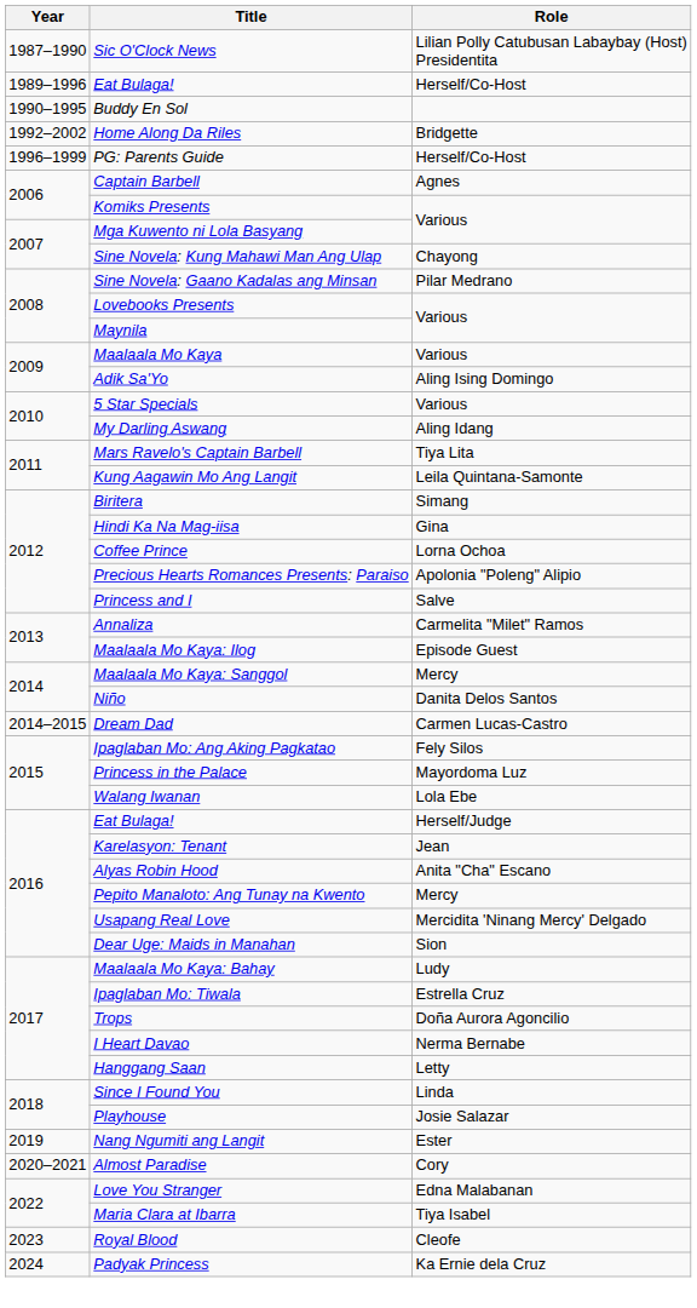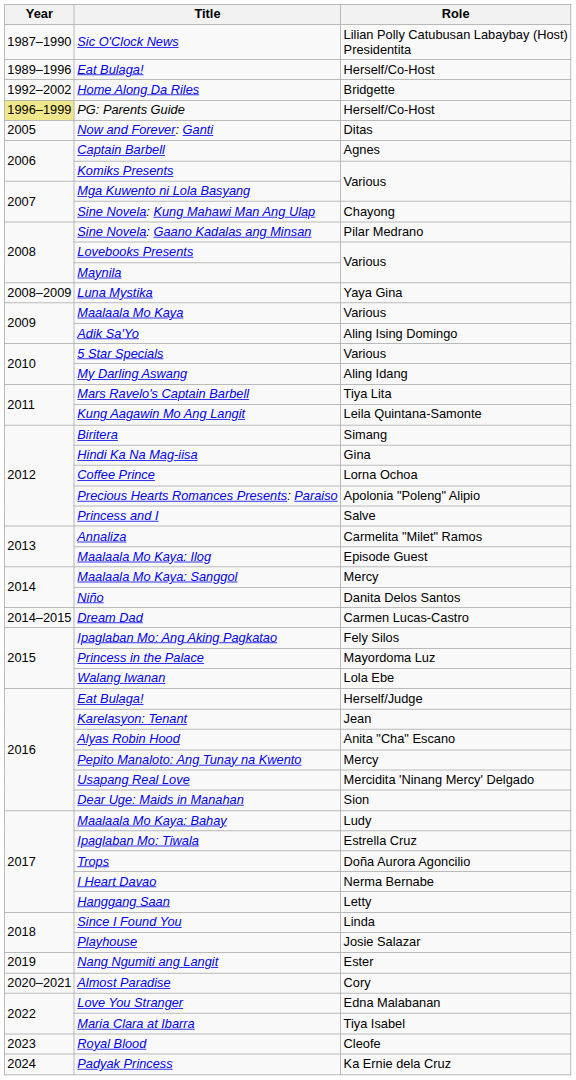- row: 1990–1995 | Buddy En Sol
PG: Parents Guide | Year: no background -> khaki background
+ row: 2005 | Now and Forever: Ganti | Ditas
+ row: 2008–2009 | Luna Mystika | Yaya Gina
